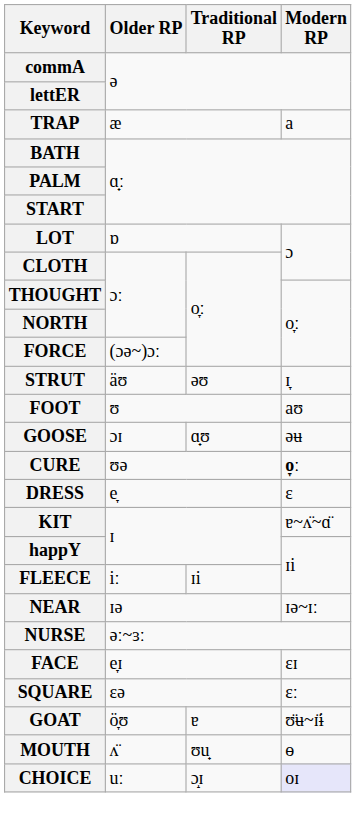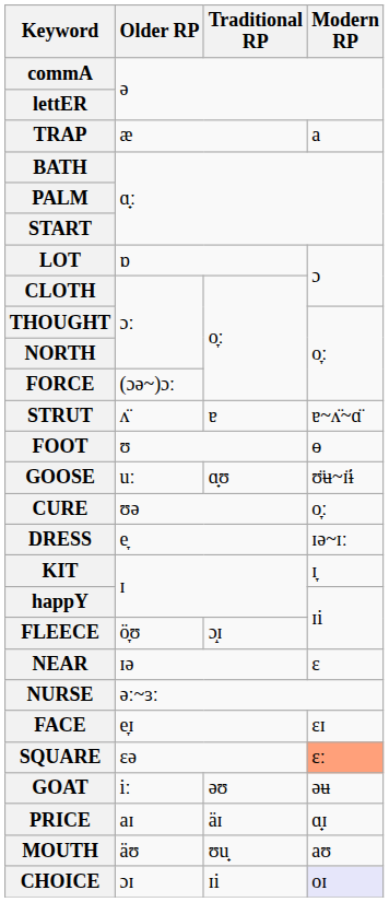STRUT | Older RP: äʊ -> ʌ̈
STRUT | Traditional RP: əʊ -> ɐ
STRUT | Modern RP: ɪ̞ -> ɐ~ʌ̈~ɑ̈
FOOT | Modern RP: aʊ -> ɵ
GOOSE | Older RP: ɔɪ -> uː
GOOSE | Modern RP: əʉ -> ʊ̈ʉ~ɪ̈ɨ
CURE | Modern RP: bold -> normal
DRESS | Modern RP: ɛ -> ɪə~ɪː
KIT | Modern RP: ɐ~ʌ̈~ɑ̈ -> ɪ̞
FLEECE | Older RP: iː -> ö̞ʊ
FLEECE | Traditional RP: ɪi -> ɔ̝ɪ
NEAR | Modern RP: ɪə~ɪː -> ɛ
SQUARE | Modern RP: no background -> lightsalmon background
GOAT | Older RP: ö̞ʊ -> iː
GOAT | Traditional RP: ɐ -> əʊ
GOAT | Modern RP: ʊ̈ʉ~ɪ̈ɨ -> əʉ
+ row: PRICE | aɪ | äɪ | ɑ̟ɪ
MOUTH | Older RP: ʌ̈ -> äʊ
MOUTH | Modern RP: ɵ -> aʊ
CHOICE | Older RP: uː -> ɔɪ
CHOICE | Traditional RP: ɔ̝ɪ -> ɪi
